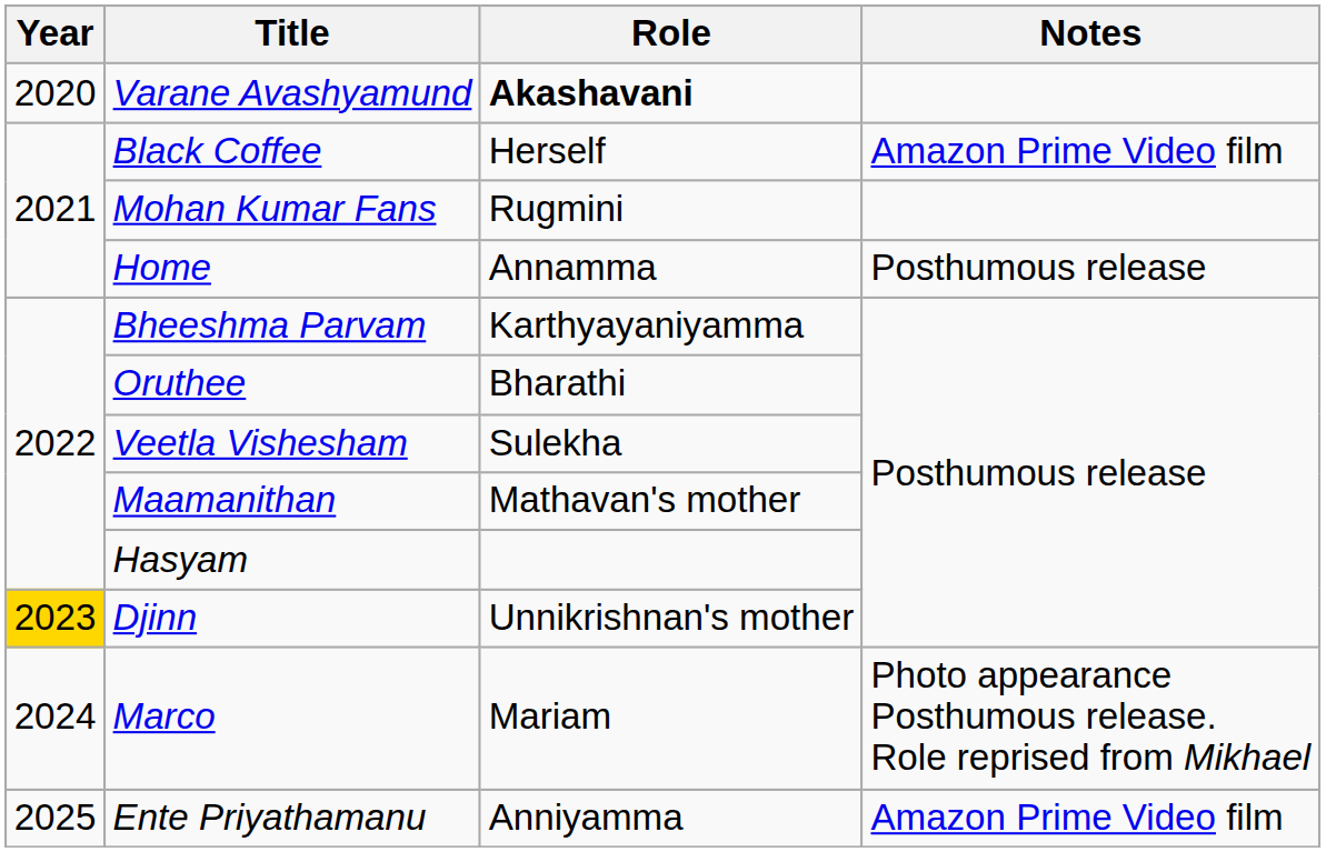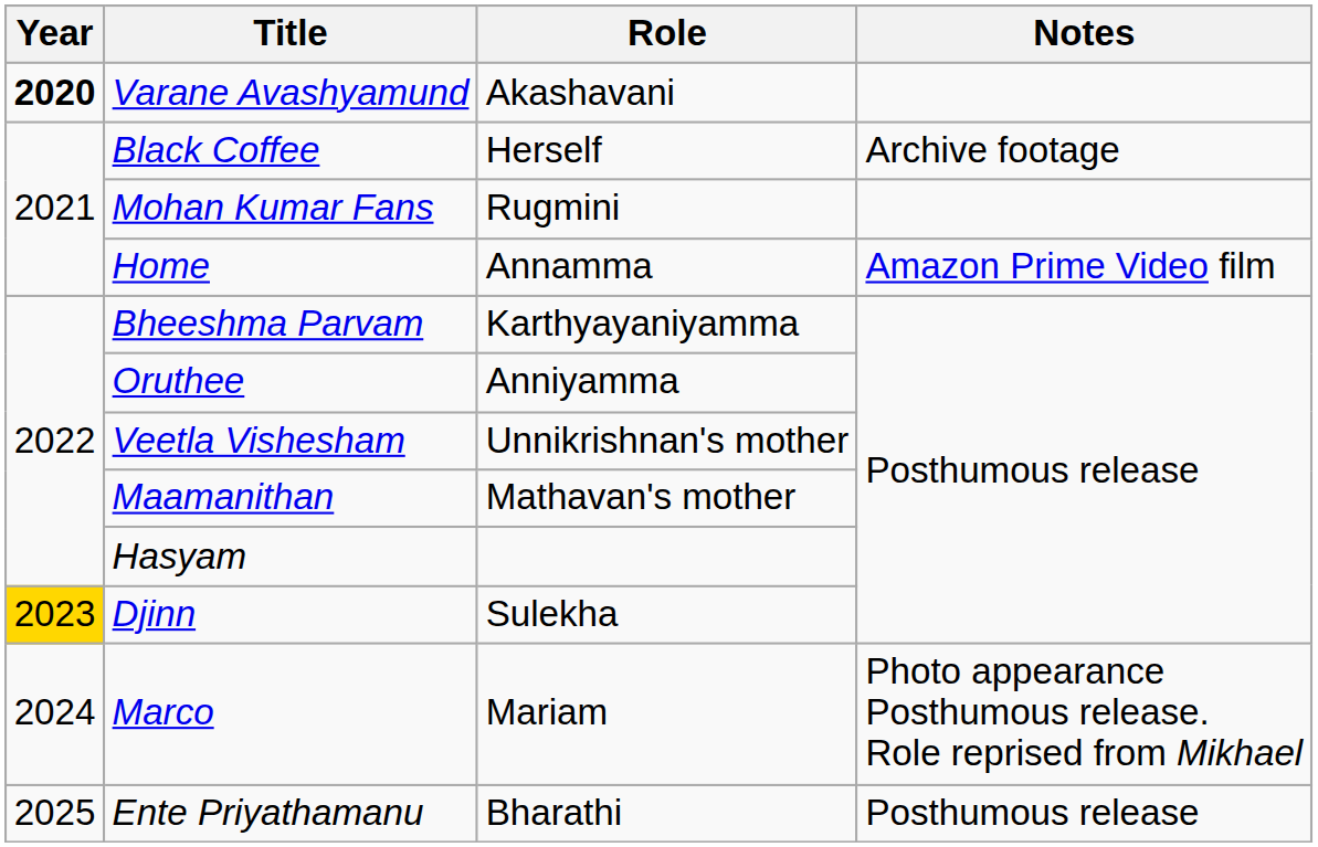Varane Avashyamund | Year: normal -> bold
Varane Avashyamund | Role: bold -> normal
Black Coffee | Notes: Amazon Prime Video film -> Archive footage
Home | Notes: Posthumous release -> Amazon Prime Video film
Oruthee | Role: Bharathi -> Anniyamma
Veetla Vishesham | Role: Sulekha -> Unnikrishnan's mother
Djinn | Role: Unnikrishnan's mother -> Sulekha
Ente Priyathamanu | Role: Anniyamma -> Bharathi
Ente Priyathamanu | Notes: Amazon Prime Video film -> Posthumous release
